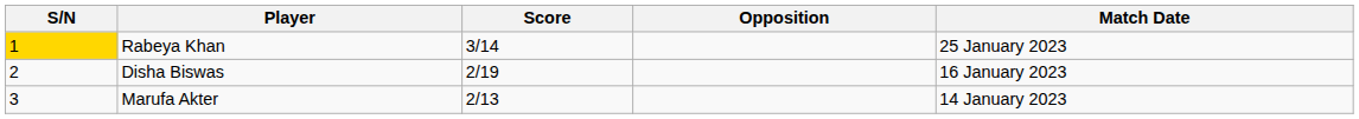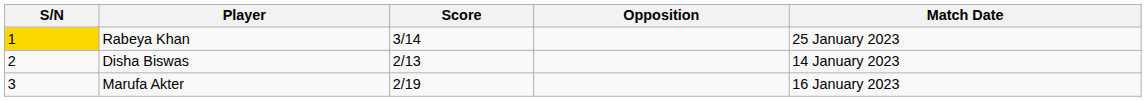Disha Biswas | Score: 2/19 -> 2/13
Disha Biswas | Match Date: 16 January 2023 -> 14 January 2023
Marufa Akter | Score: 2/13 -> 2/19
Marufa Akter | Match Date: 14 January 2023 -> 16 January 2023
